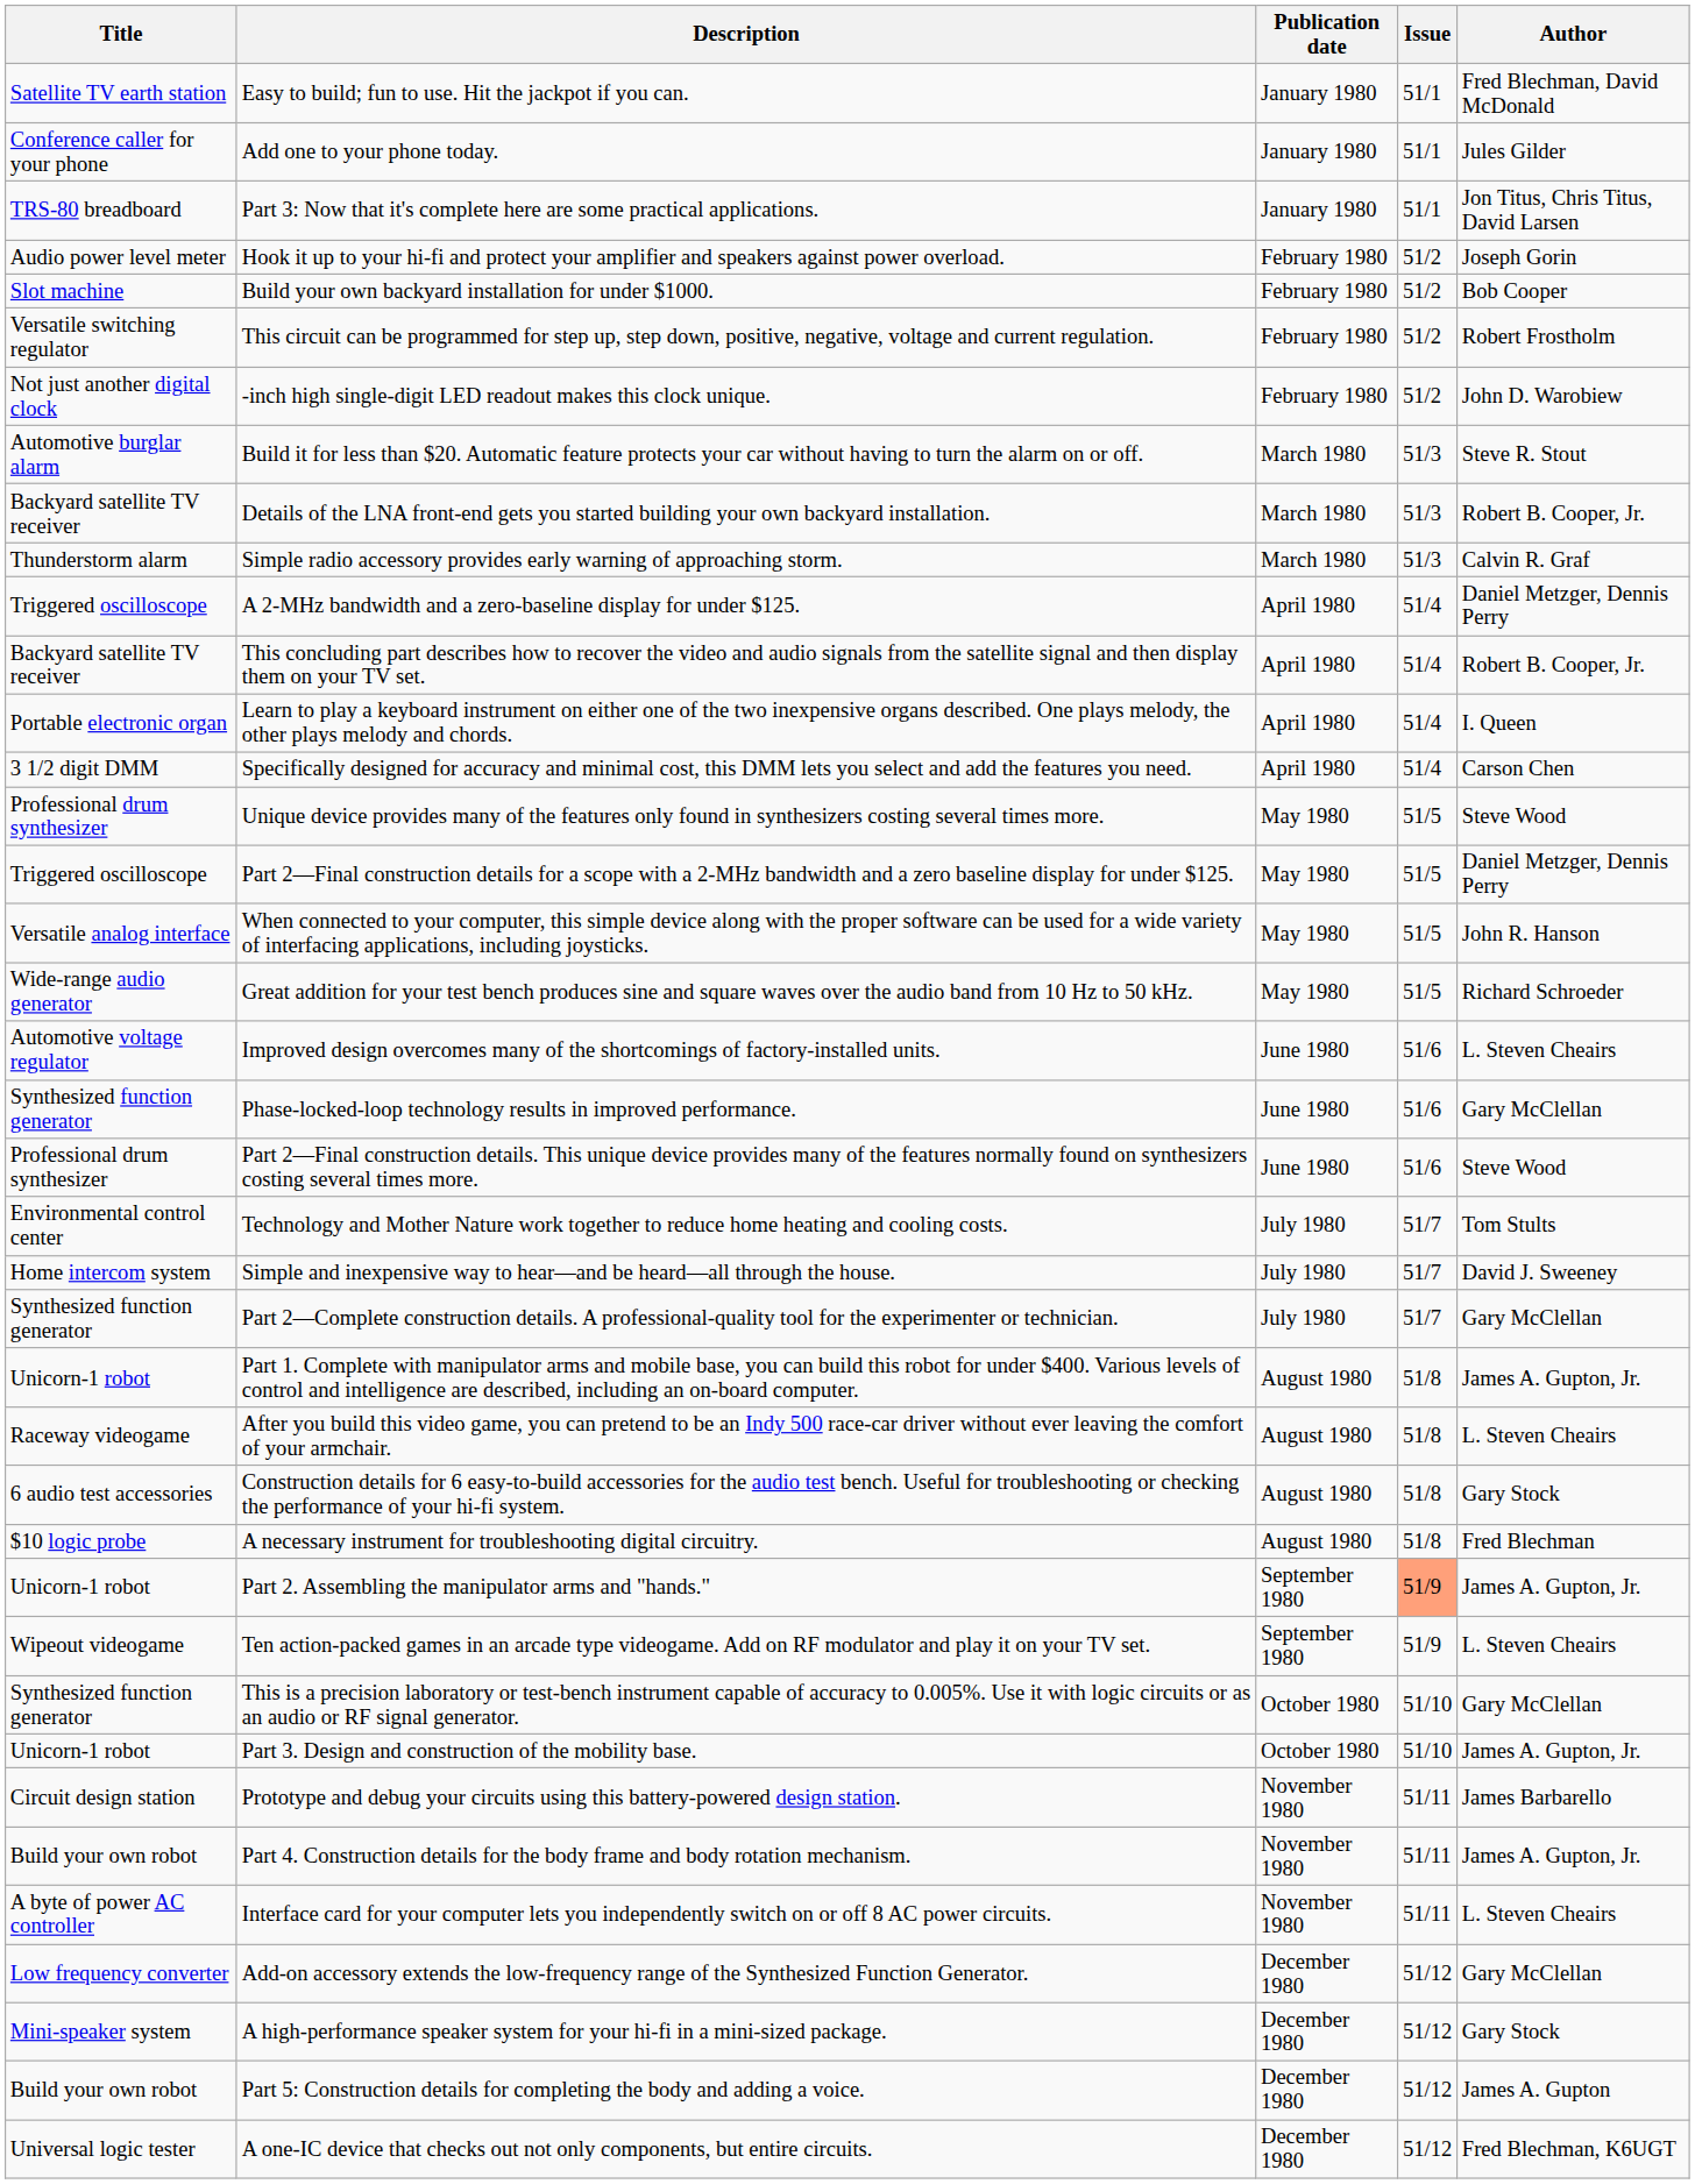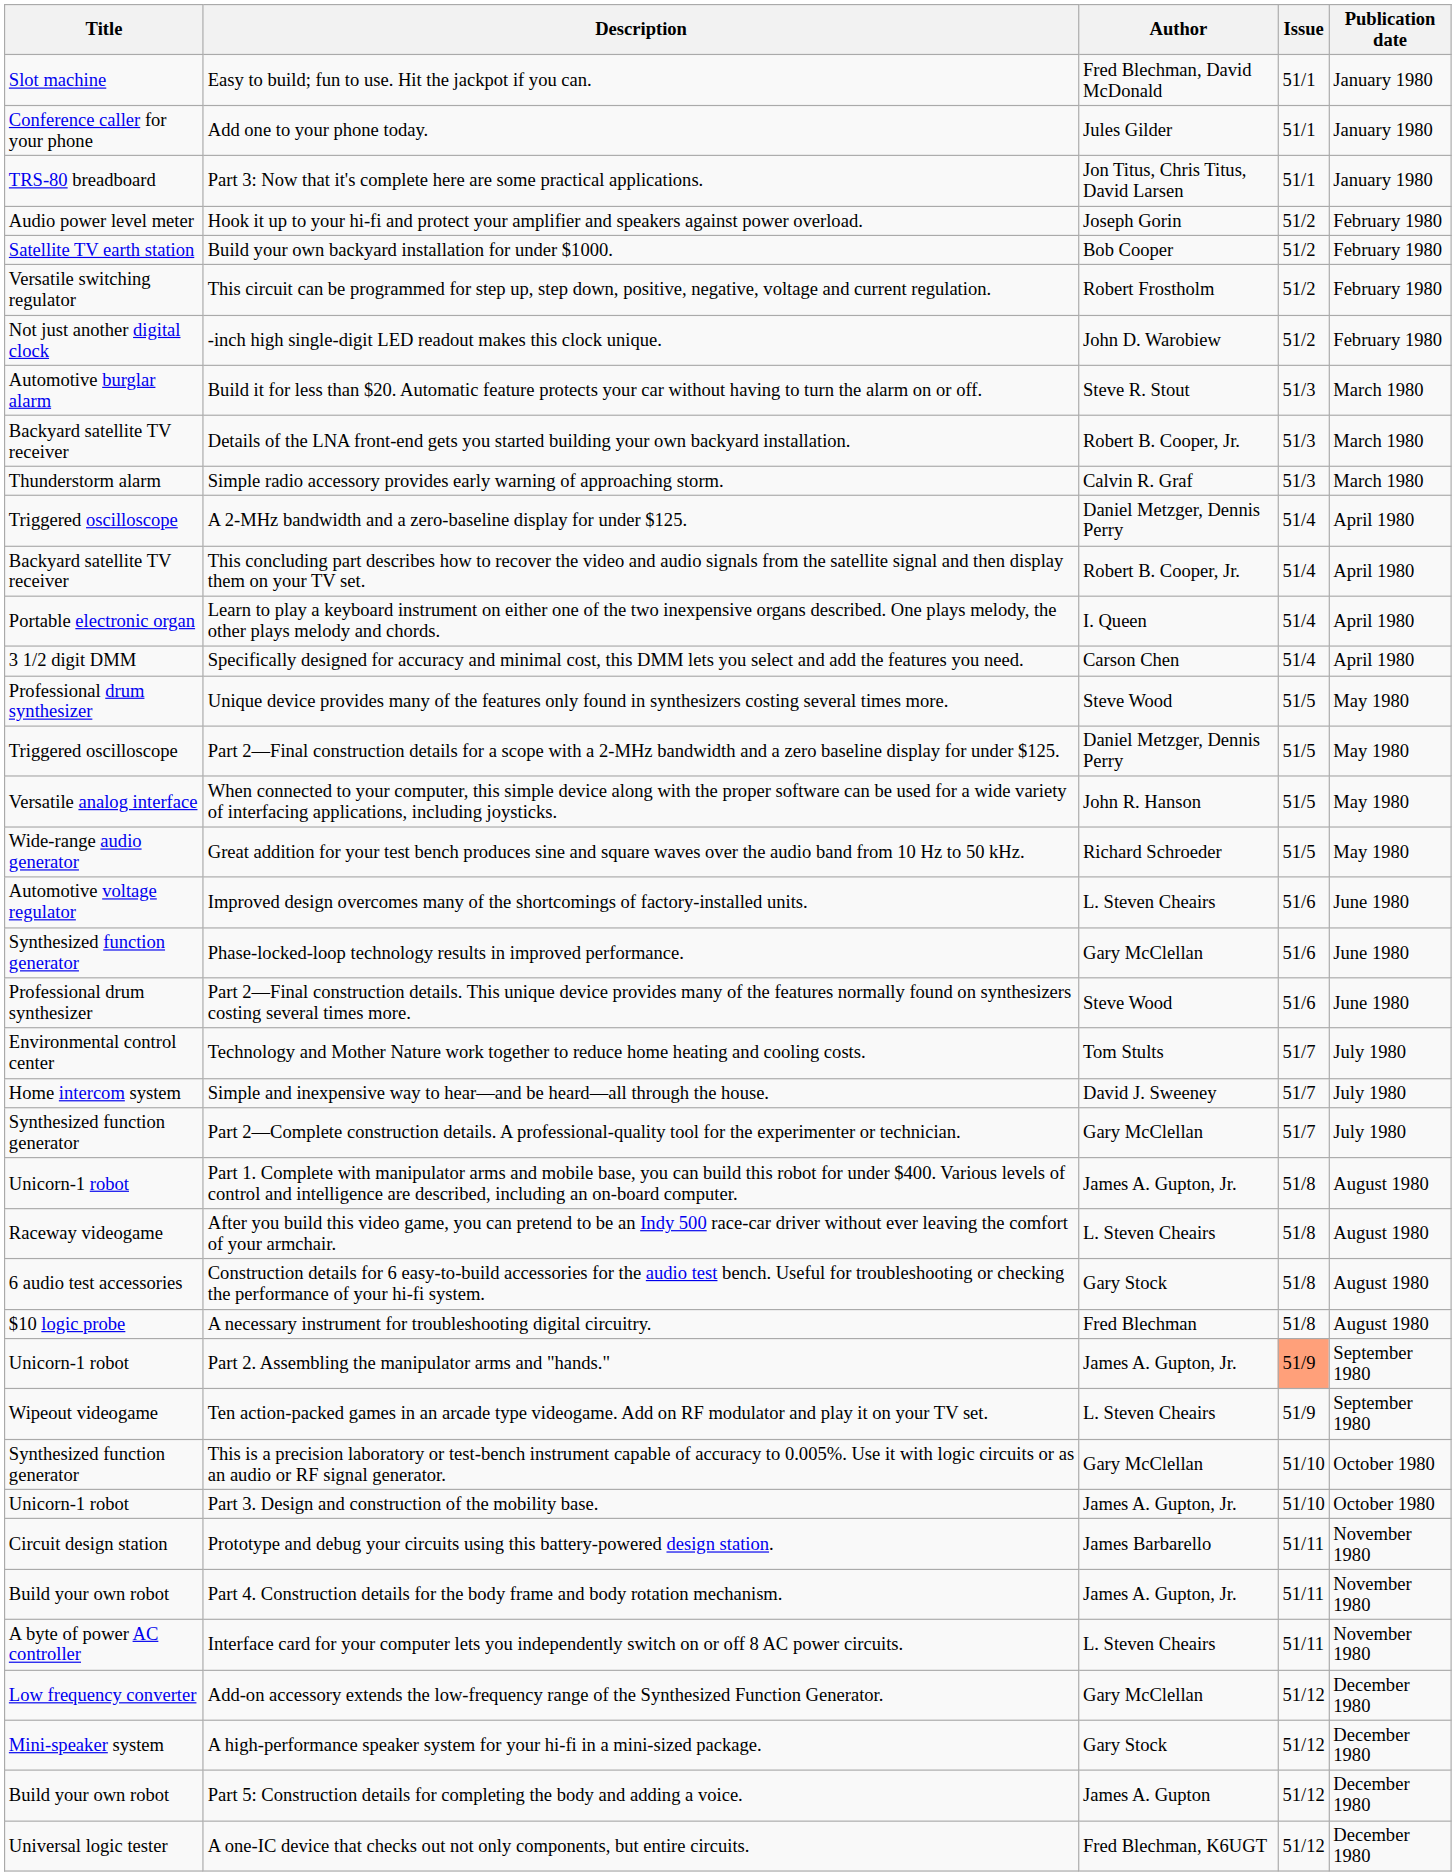columns swapped: Author <-> Publication date
Easy to build; fun to use. Hit the jackpot if you can. | Title: Satellite TV earth station -> Slot machine
Build your own backyard installation for under $1000. | Title: Slot machine -> Satellite TV earth station
